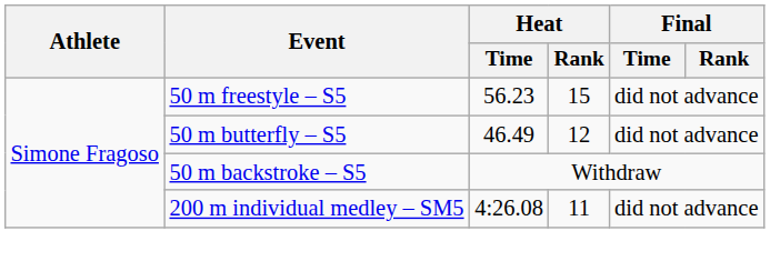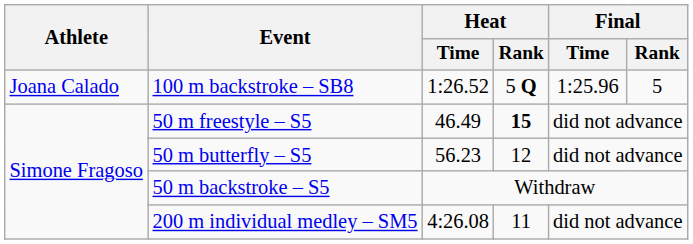+ row: Joana Calado | 100 m backstroke – SB8 | 1:26.52 | 5 Q | 1:25.96 | 5
50 m freestyle – S5 | Heat / Time: 56.23 -> 46.49
50 m freestyle – S5 | Heat / Rank: normal -> bold
50 m butterfly – S5 | Heat / Time: 46.49 -> 56.23
